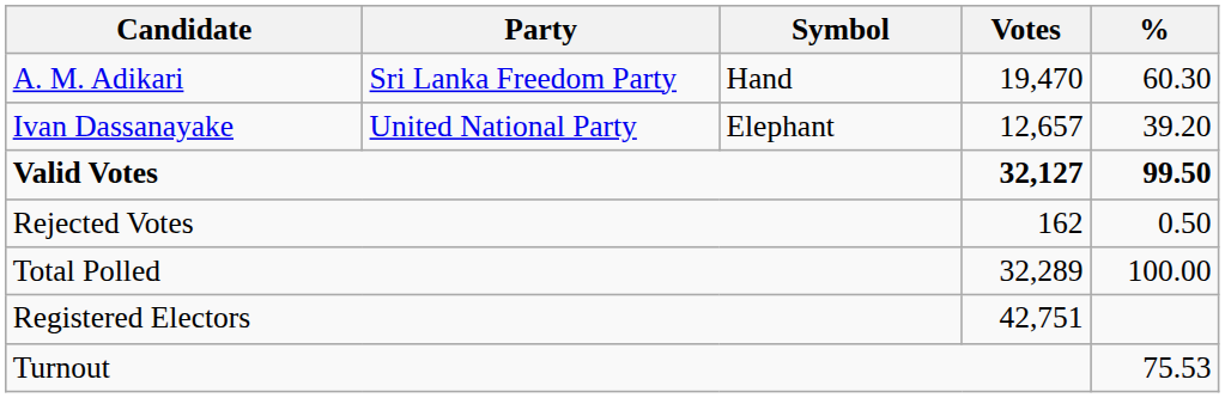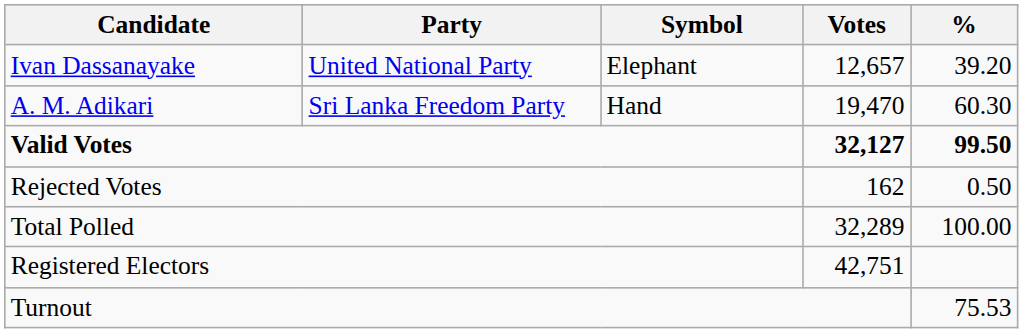rows swapped: A. M. Adikari <-> Ivan Dassanayake
